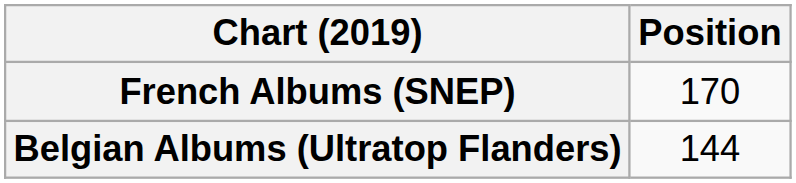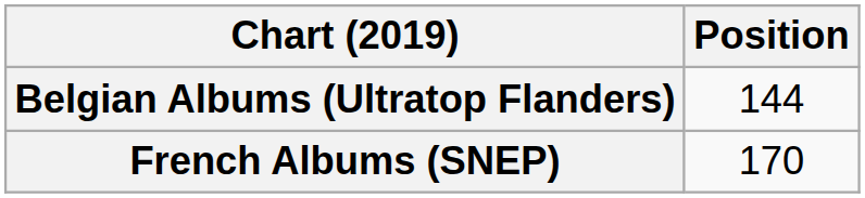rows swapped: Belgian Albums (Ultratop Flanders) <-> French Albums (SNEP)
